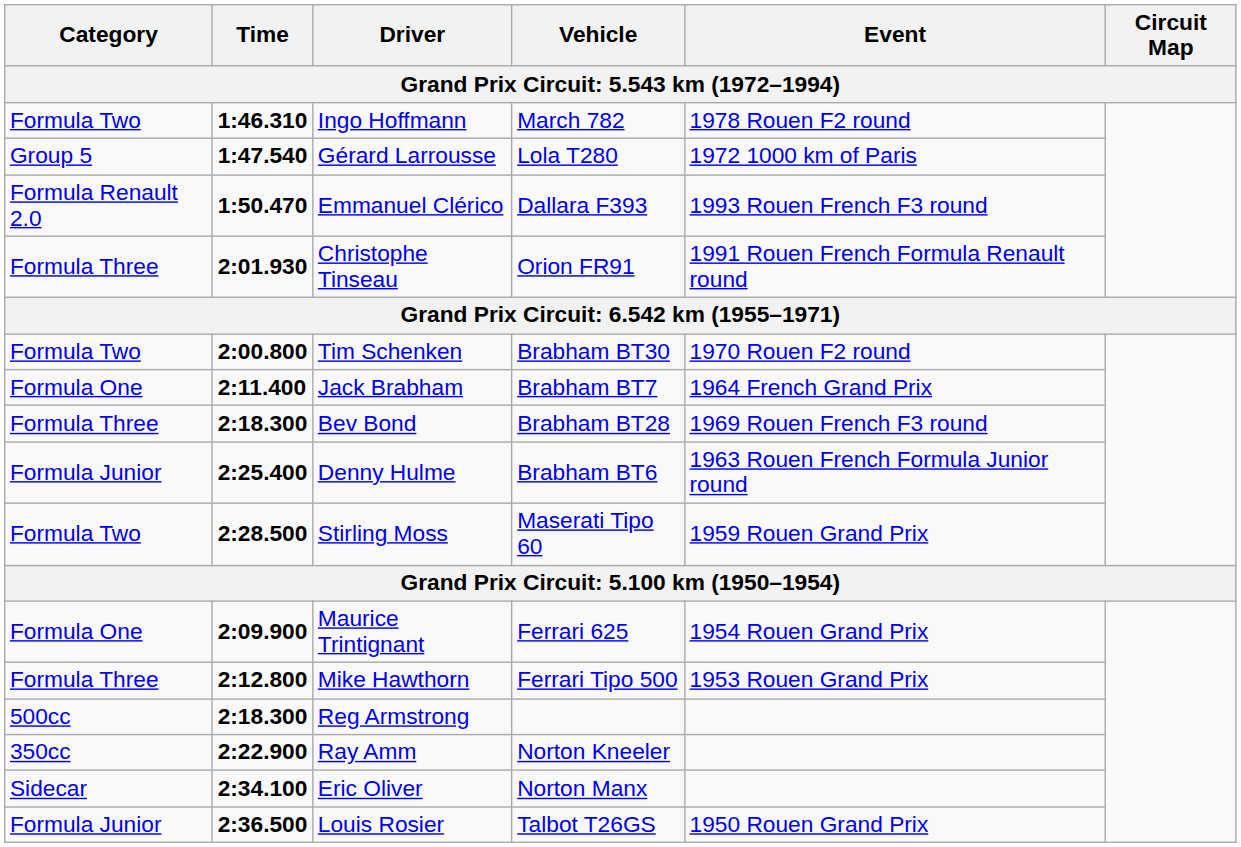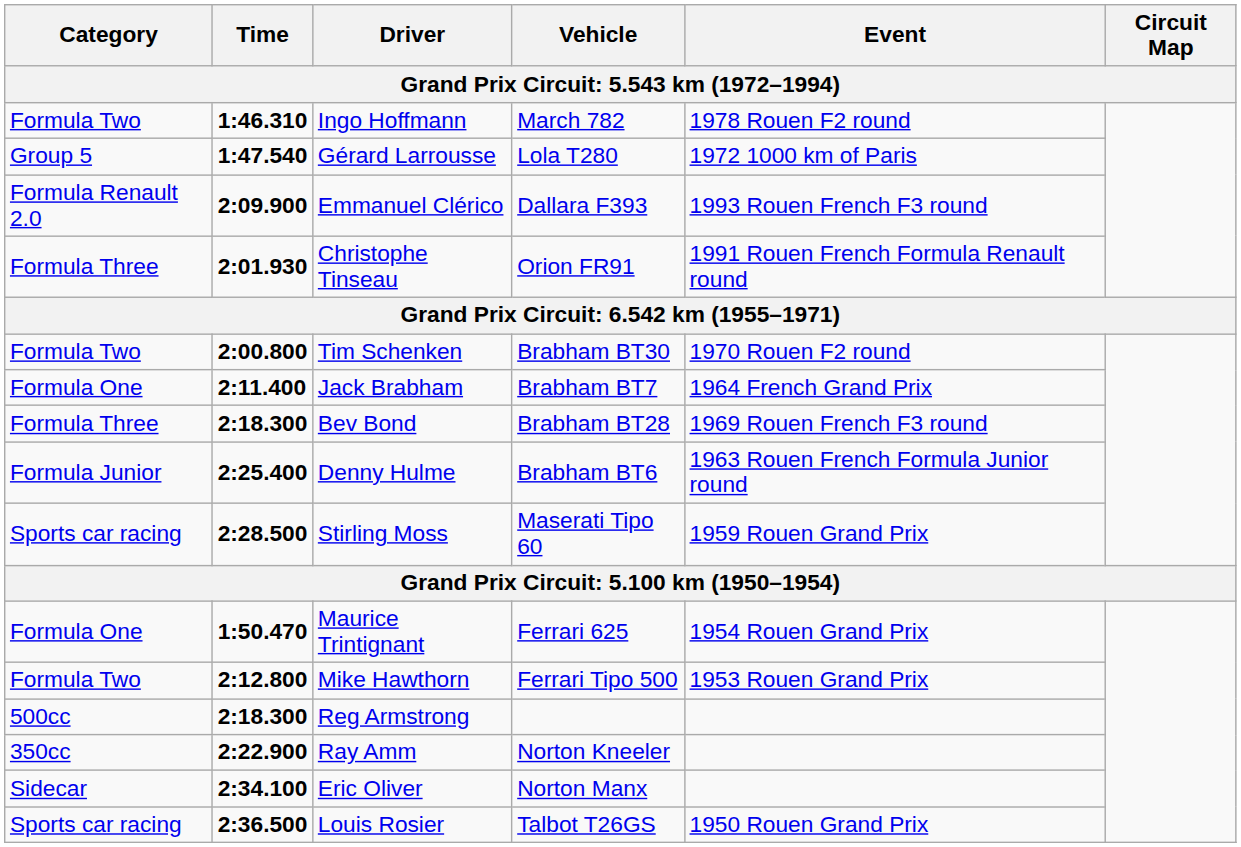Emmanuel Clérico | Time: 1:50.470 -> 2:09.900
Stirling Moss | Category: Formula Two -> Sports car racing
Maurice Trintignant | Time: 2:09.900 -> 1:50.470
Mike Hawthorn | Category: Formula Three -> Formula Two
Louis Rosier | Category: Formula Junior -> Sports car racing
